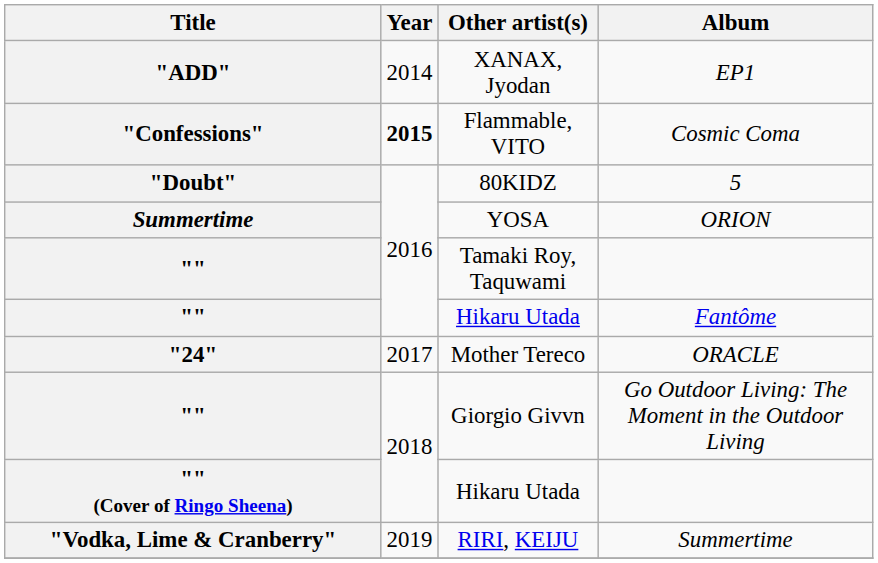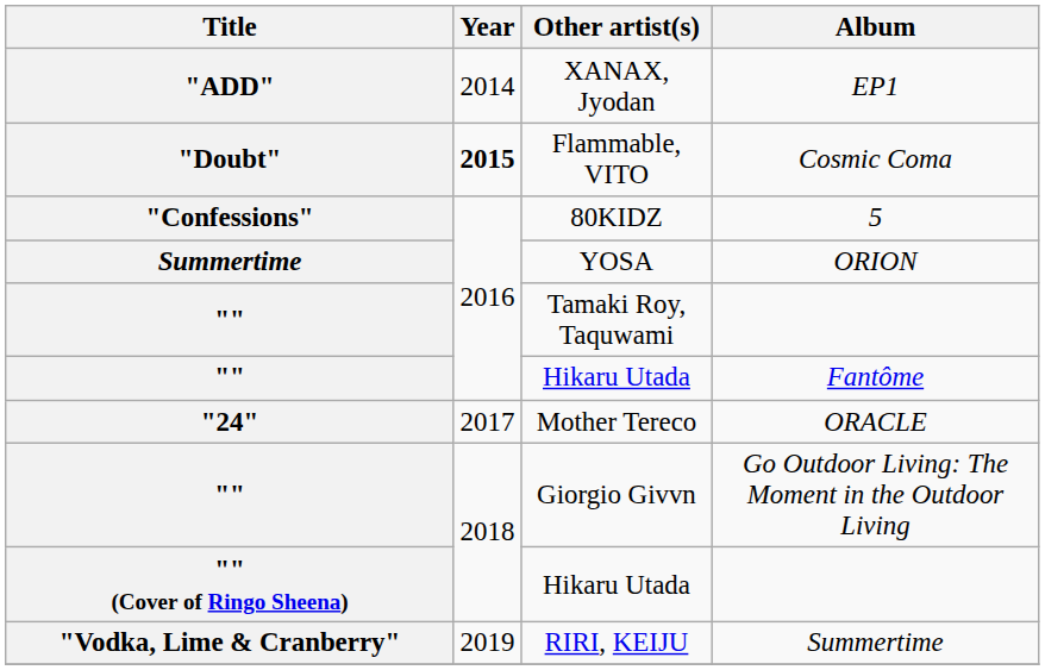Flammable, VITO | Title: "Confessions" -> "Doubt"
80KIDZ | Title: "Doubt" -> "Confessions"
